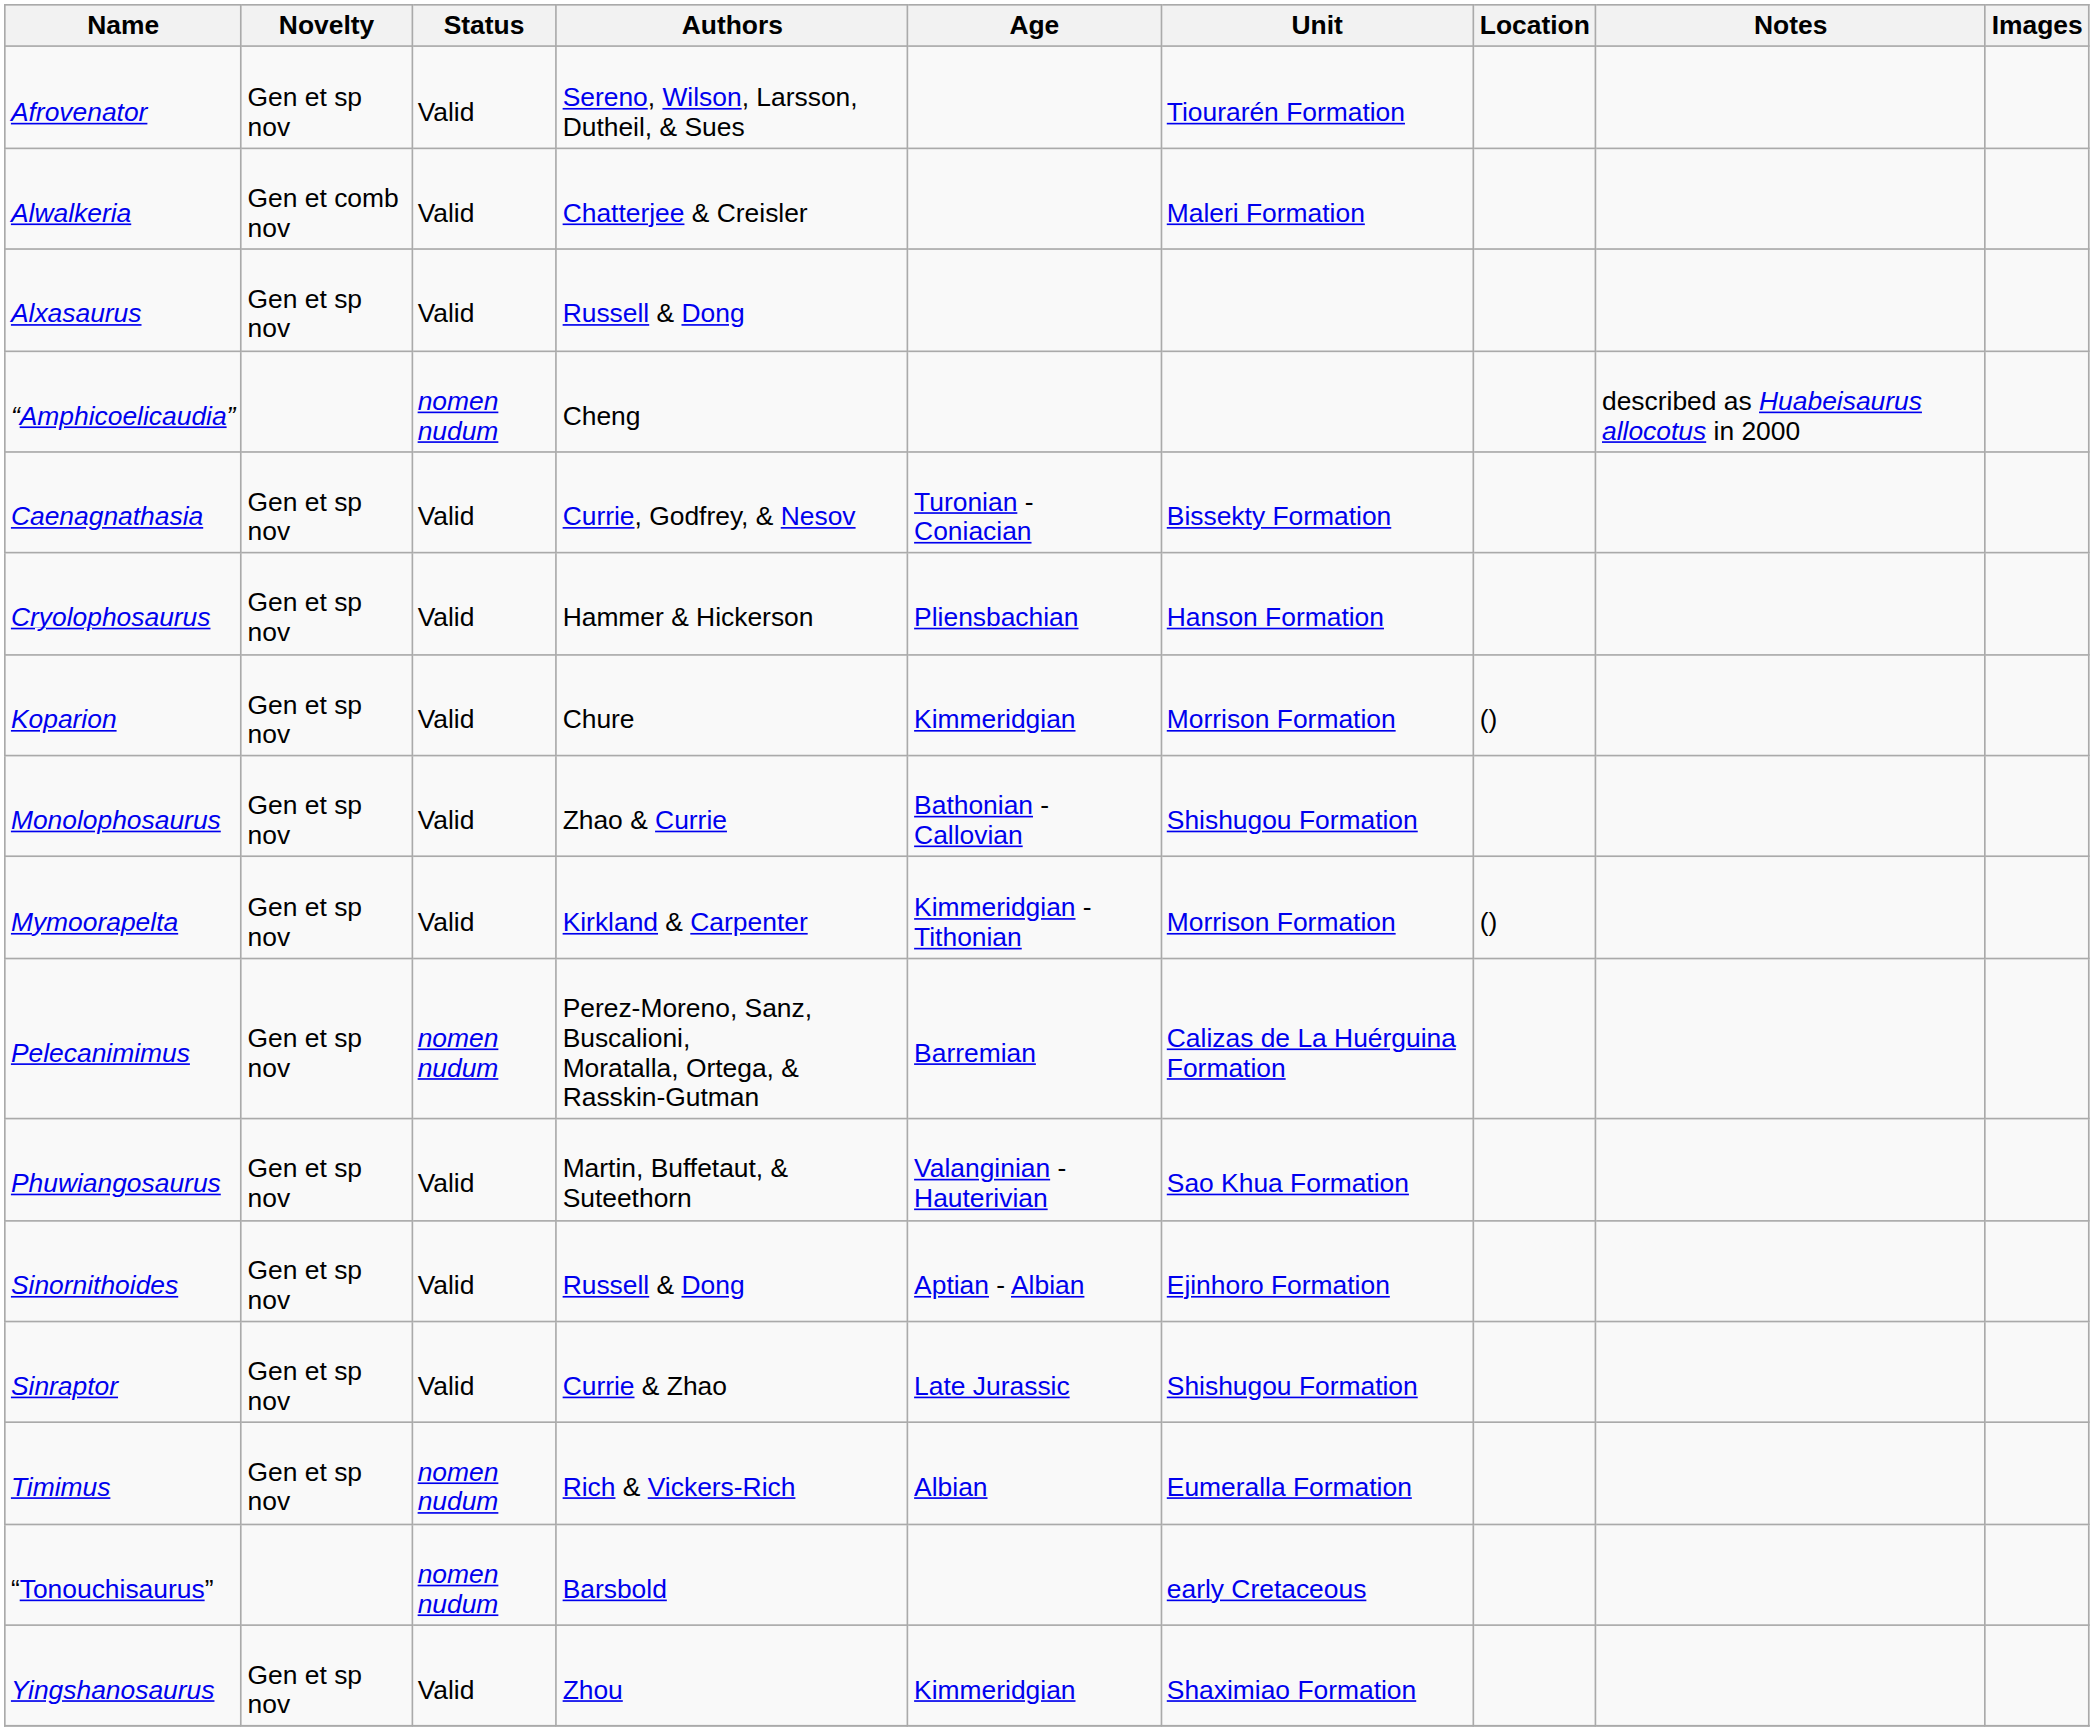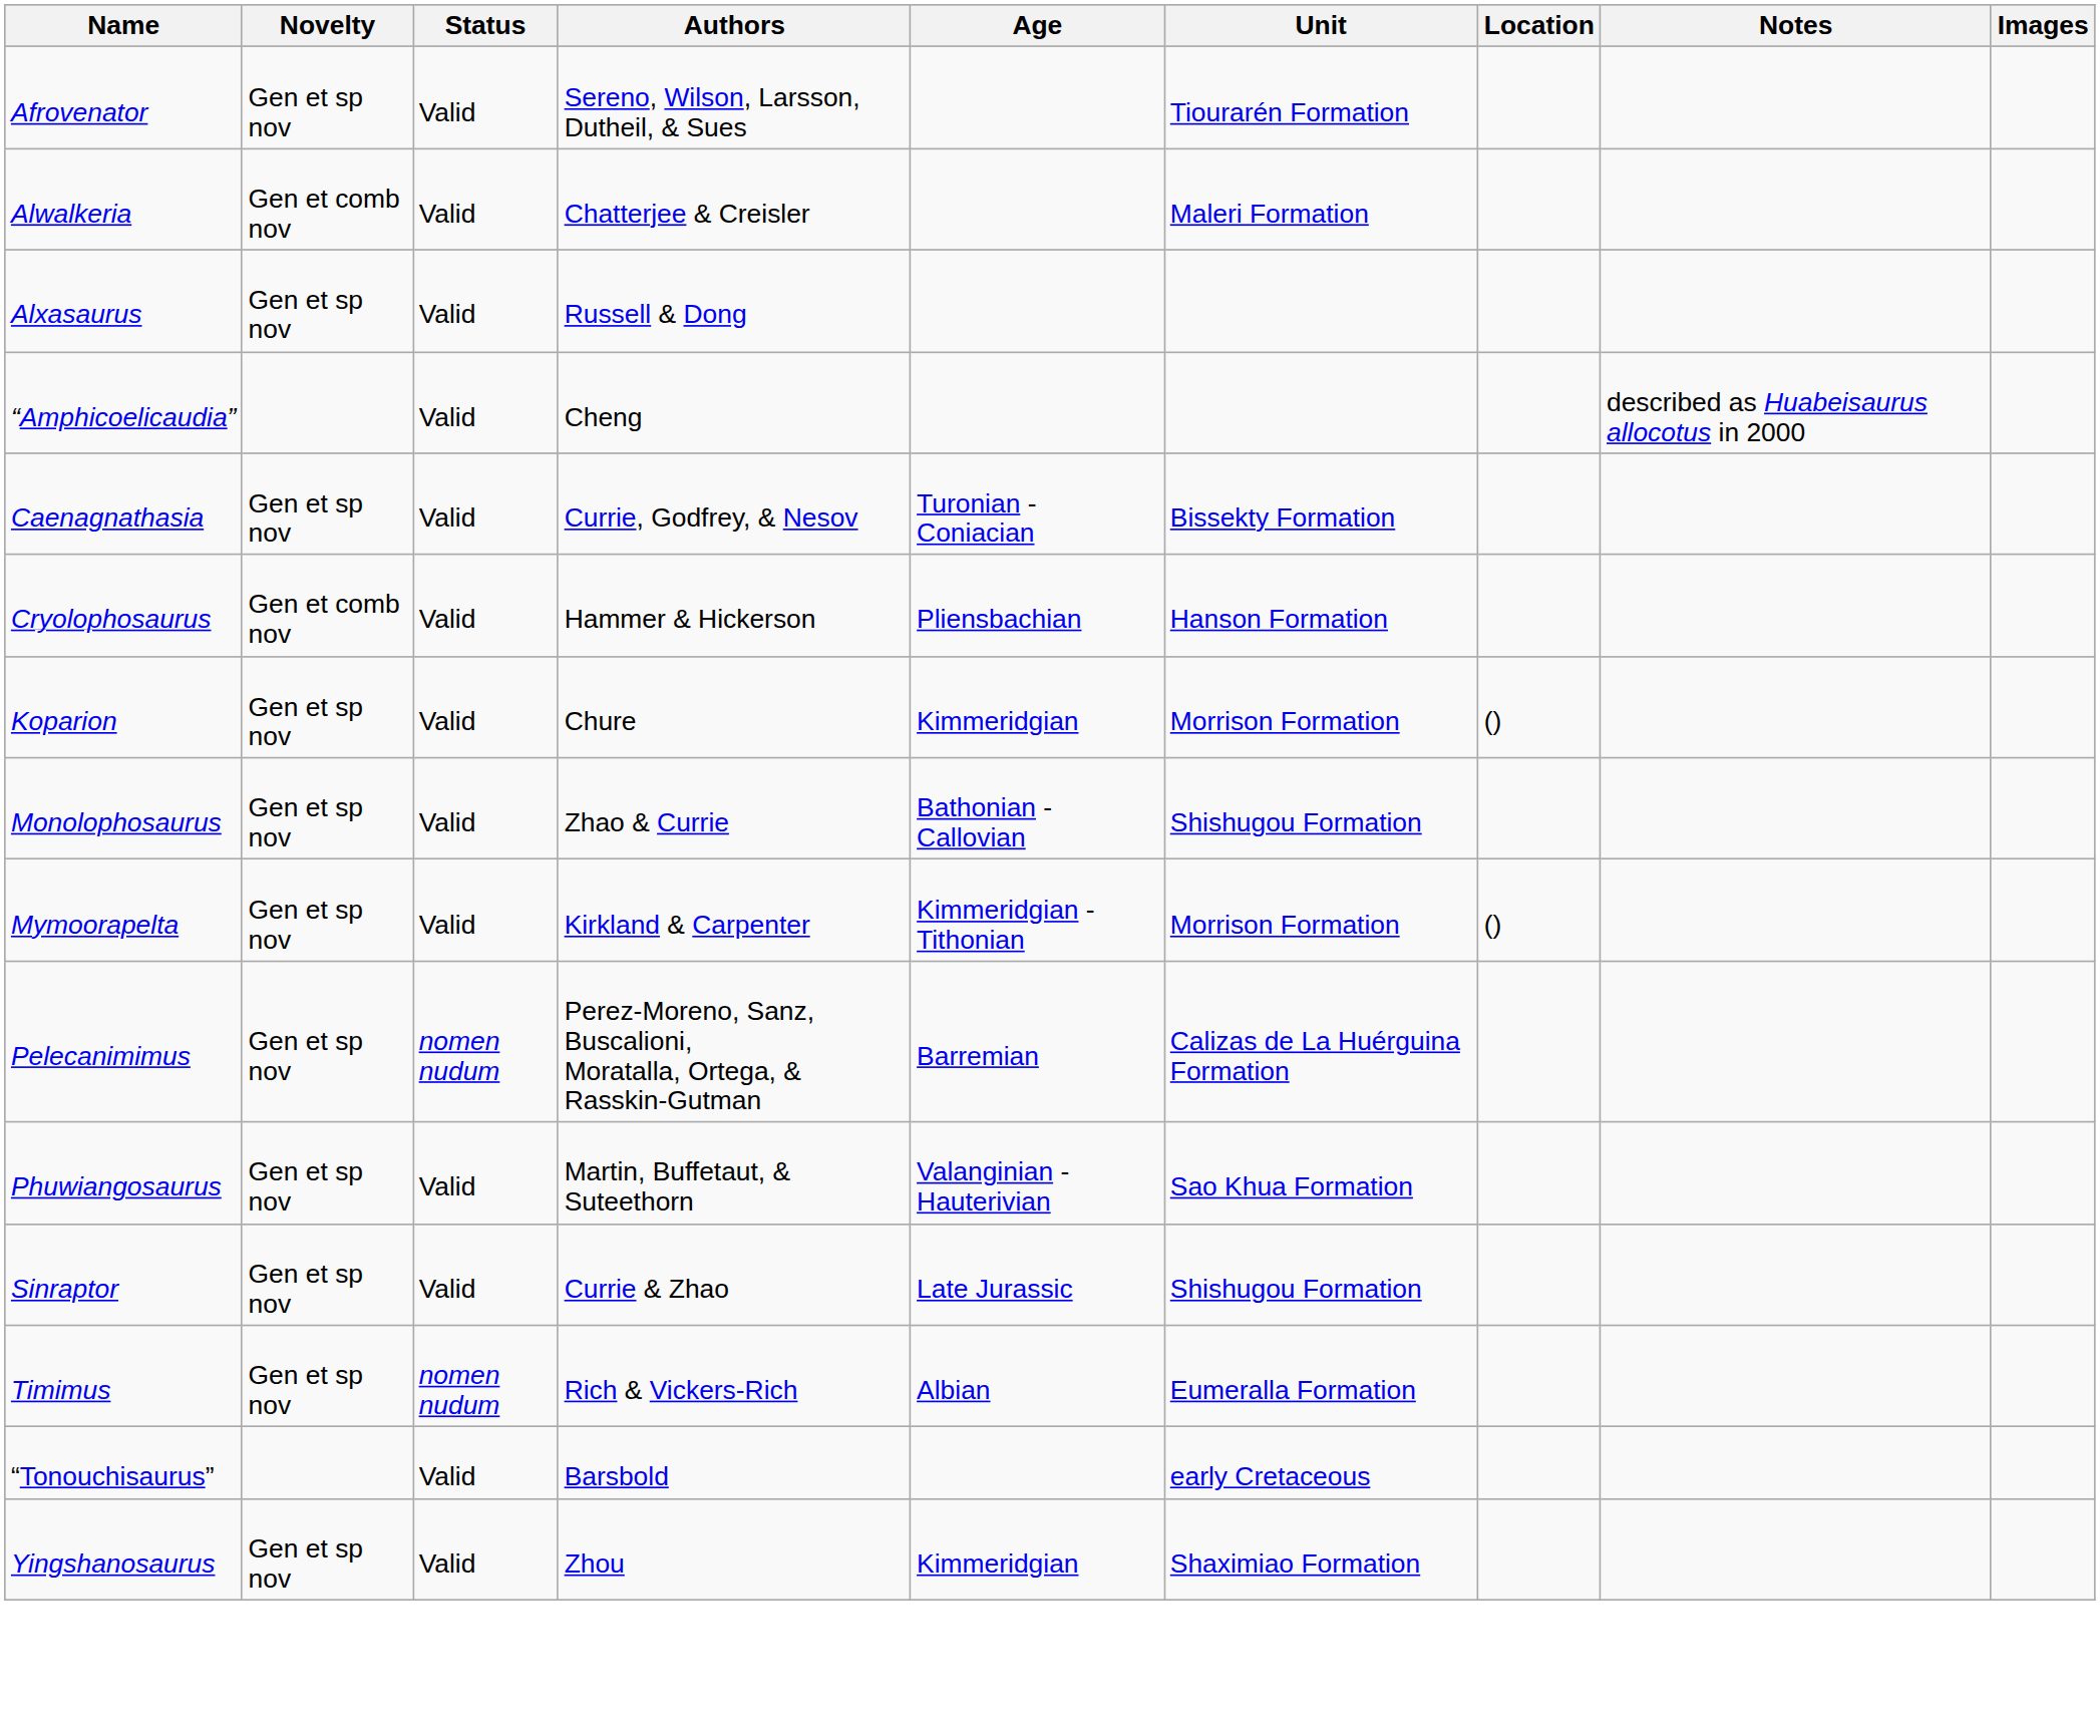“Amphicoelicaudia” | Status: nomen nudum -> Valid
Cryolophosaurus | Novelty: Gen et sp nov -> Gen et comb nov
- row: Sinornithoides | Gen et sp nov | Valid | Russell & Dong | Aptian - Albian | Ejinhoro Formation
“Tonouchisaurus” | Status: nomen nudum -> Valid
